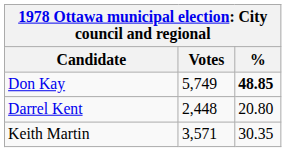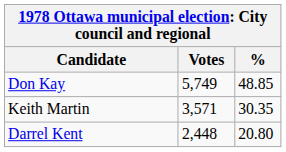Don Kay | %: bold -> normal
rows swapped: Keith Martin <-> Darrel Kent
